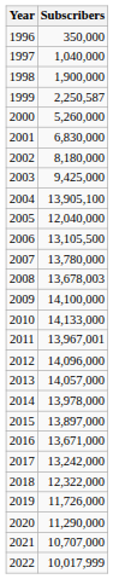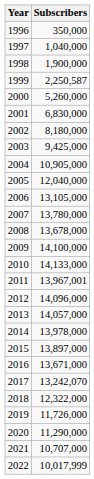2004 | Subscribers: 13,905,100 -> 10,905,000
2006 | Subscribers: 13,105,500 -> 13,105,000
2008 | Subscribers: 13,678,003 -> 13,678,000
2017 | Subscribers: 13,242,000 -> 13,242,070
